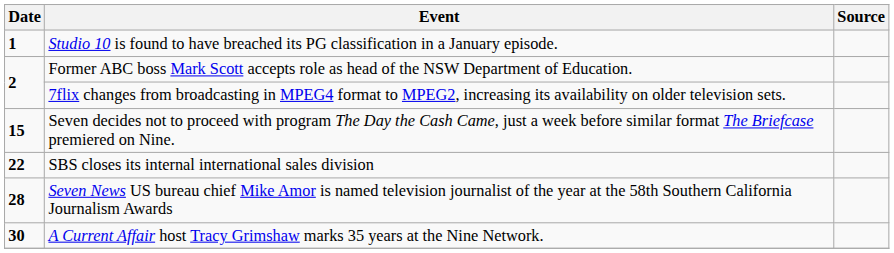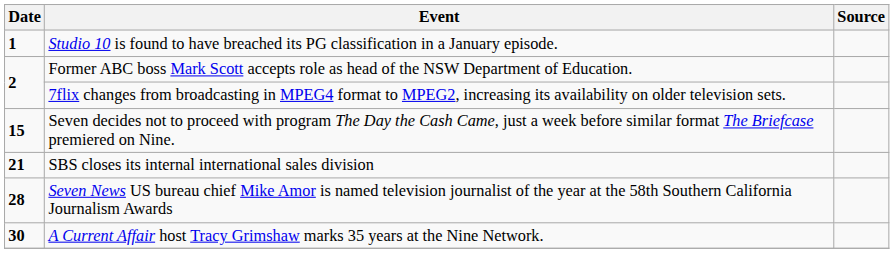SBS closes its internal international sales division | Date: 22 -> 21
